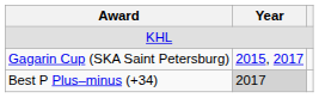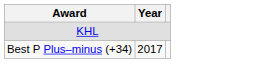- row: Gagarin Cup (SKA Saint Petersburg) | 2015, 2017
Best P Plus–minus (+34) | Year: lightgrey background -> no background
